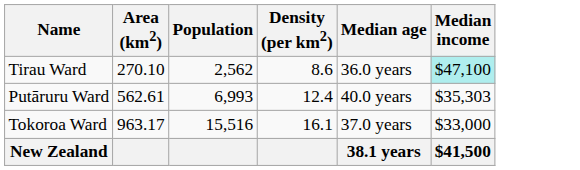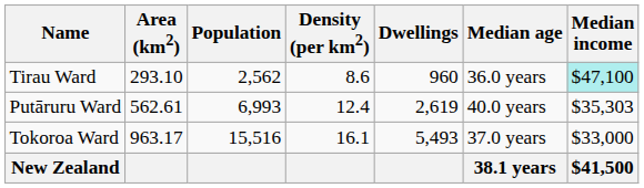+ column: Dwellings | 960 | 2,619 | 5,493
Tirau Ward | Area (km2): 270.10 -> 293.10
